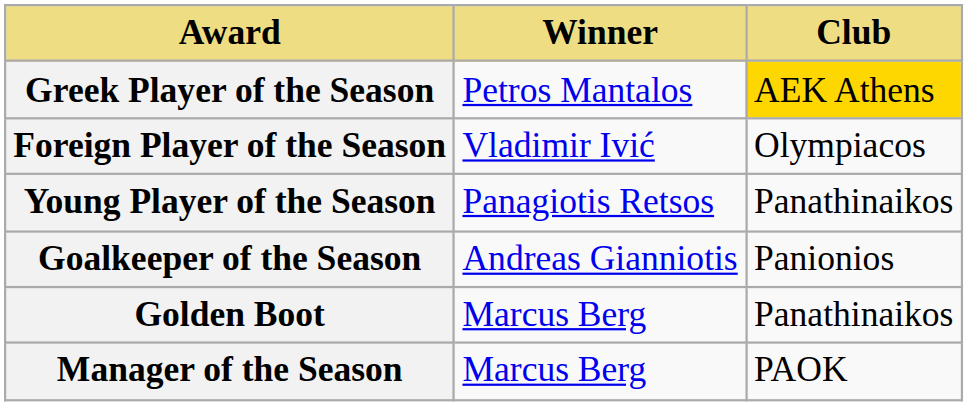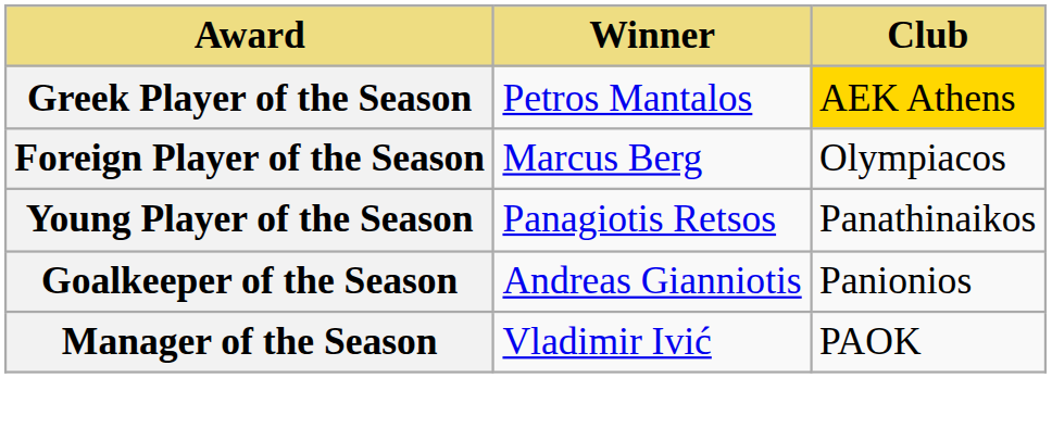Foreign Player of the Season | Winner: Vladimir Ivić -> Marcus Berg
- row: Golden Boot | Marcus Berg | Panathinaikos
Manager of the Season | Winner: Marcus Berg -> Vladimir Ivić
